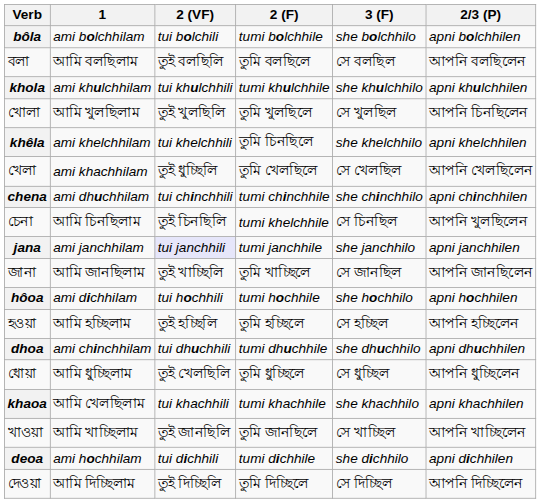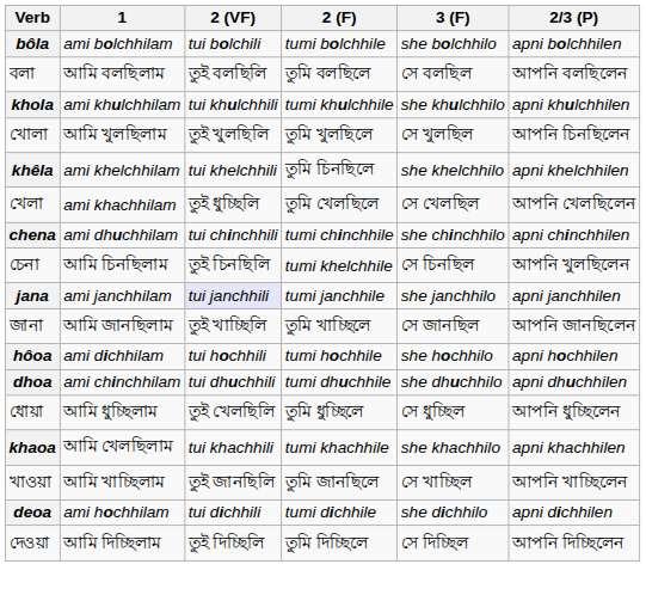- row: হওয়া | আমি হচ্ছিলাম | তুই হচ্ছিলি | তুমি হচ্ছিলে | সে হচ্ছিল | আপনি হচ্ছিলেন
